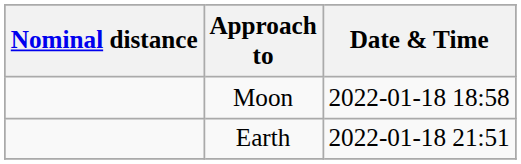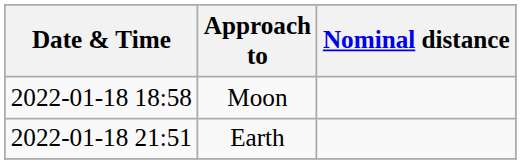columns swapped: Date & Time <-> Nominal distance
